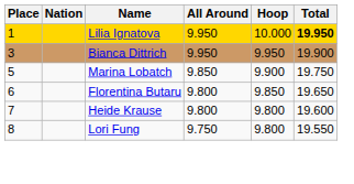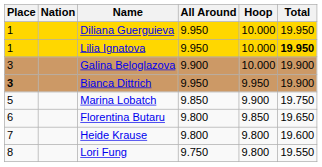+ row: 1 | Diliana Guerguieva | 9.950 | 10.000 | 19.950
+ row: 3 | Galina Beloglazova | 9.900 | 10.000 | 19.900
Bianca Dittrich | Place: normal -> bold
